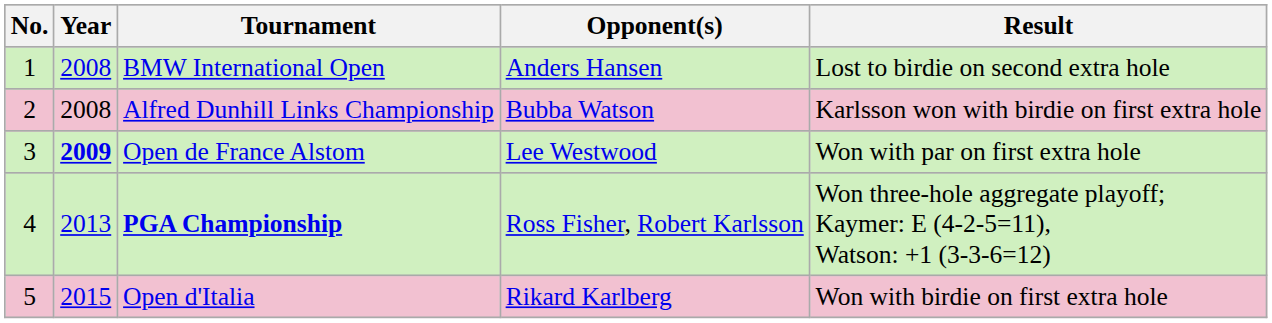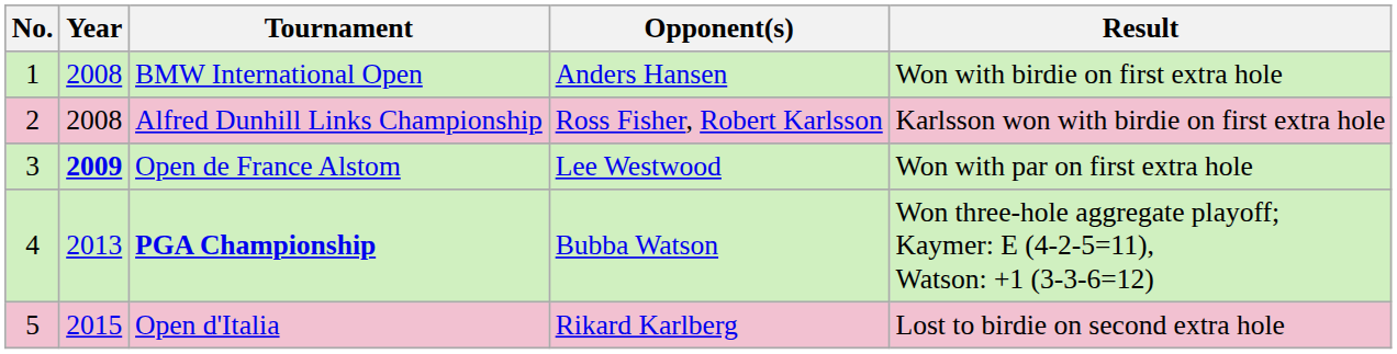BMW International Open | Result: Lost to birdie on second extra hole -> Won with birdie on first extra hole
Alfred Dunhill Links Championship | Opponent(s): Bubba Watson -> Ross Fisher, Robert Karlsson
PGA Championship | Opponent(s): Ross Fisher, Robert Karlsson -> Bubba Watson
Open d'Italia | Result: Won with birdie on first extra hole -> Lost to birdie on second extra hole
